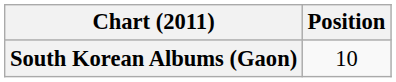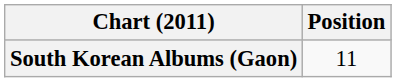South Korean Albums (Gaon) | Position: 10 -> 11
